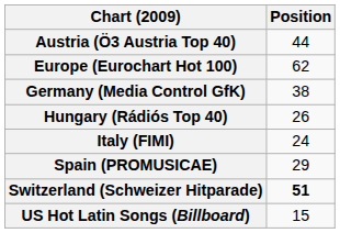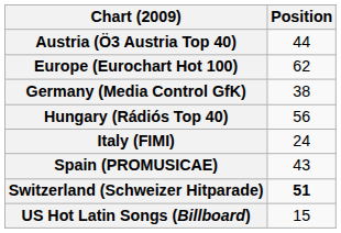Hungary (Rádiós Top 40) | Position: 26 -> 56
Spain (PROMUSICAE) | Position: 29 -> 43
